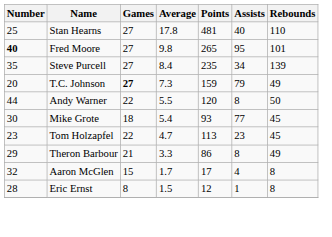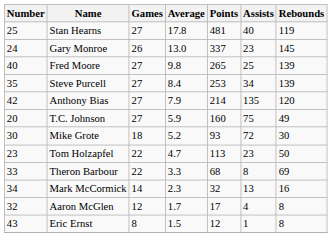Stan Hearns | Rebounds: 110 -> 119
+ row: 24 | Gary Monroe | 26 | 13.0 | 337 | 23 | 145
Fred Moore | Number: bold -> normal
Fred Moore | Assists: 95 -> 25
Fred Moore | Rebounds: 101 -> 139
Steve Purcell | Points: 235 -> 253
+ row: 42 | Anthony Bias | 27 | 7.9 | 214 | 135 | 120
T.C. Johnson | Games: bold -> normal
T.C. Johnson | Average: 7.3 -> 5.9
T.C. Johnson | Points: 159 -> 160
T.C. Johnson | Assists: 79 -> 75
- row: 44 | Andy Warner | 22 | 5.5 | 120 | 8 | 50
Mike Grote | Average: 5.4 -> 5.2
Mike Grote | Assists: 77 -> 72
Mike Grote | Rebounds: 45 -> 30
Tom Holzapfel | Rebounds: 45 -> 50
Theron Barbour | Number: 29 -> 33
Theron Barbour | Games: 21 -> 22
Theron Barbour | Points: 86 -> 68
Theron Barbour | Rebounds: 49 -> 69
+ row: 34 | Mark McCormick | 14 | 2.3 | 32 | 13 | 16
Aaron McGlen | Games: 15 -> 12
Eric Ernst | Number: 28 -> 43
